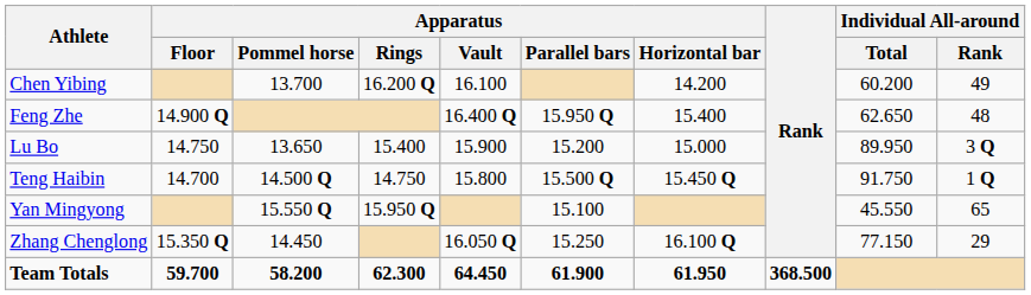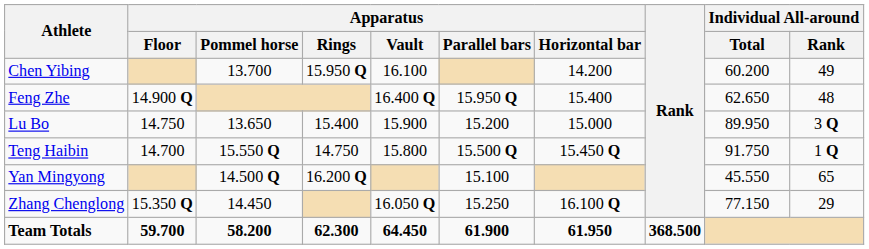Chen Yibing | Apparatus / Rings: 16.200 Q -> 15.950 Q
Teng Haibin | Apparatus / Pommel horse: 14.500 Q -> 15.550 Q
Yan Mingyong | Apparatus / Pommel horse: 15.550 Q -> 14.500 Q
Yan Mingyong | Apparatus / Rings: 15.950 Q -> 16.200 Q
